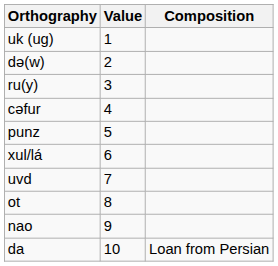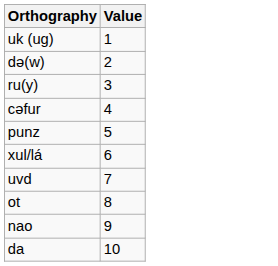- column: Composition | Loan from Persian
